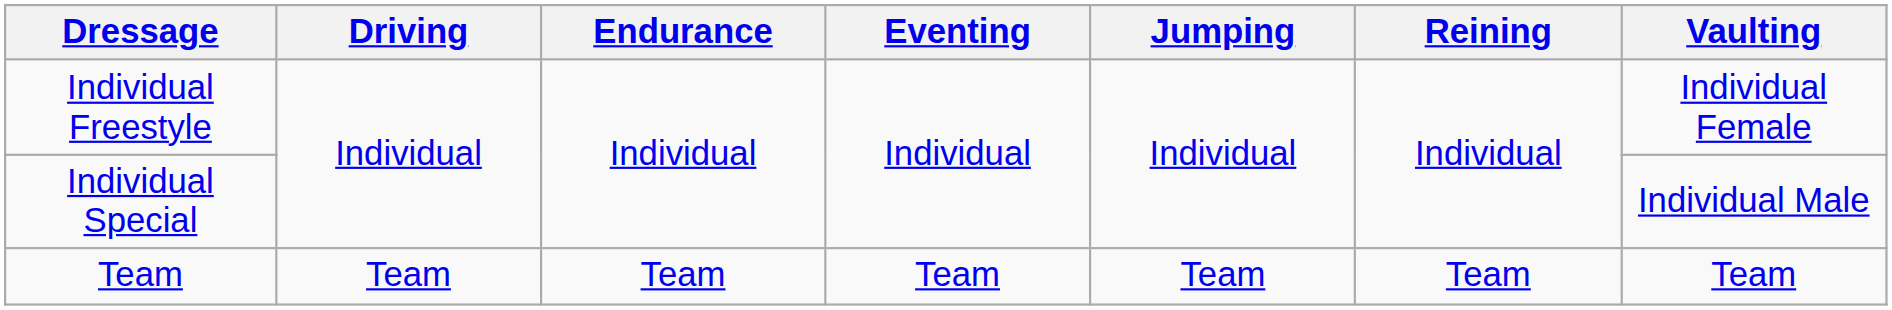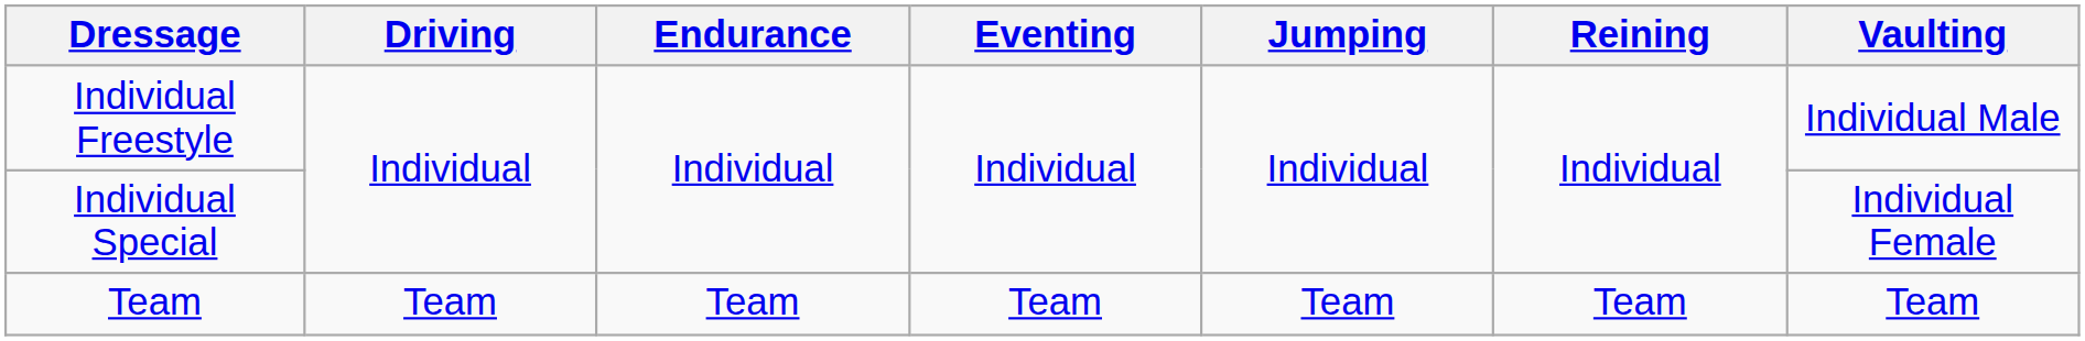Individual Freestyle | Vaulting: Individual Female -> Individual Male
Individual Special | Vaulting: Individual Male -> Individual Female
